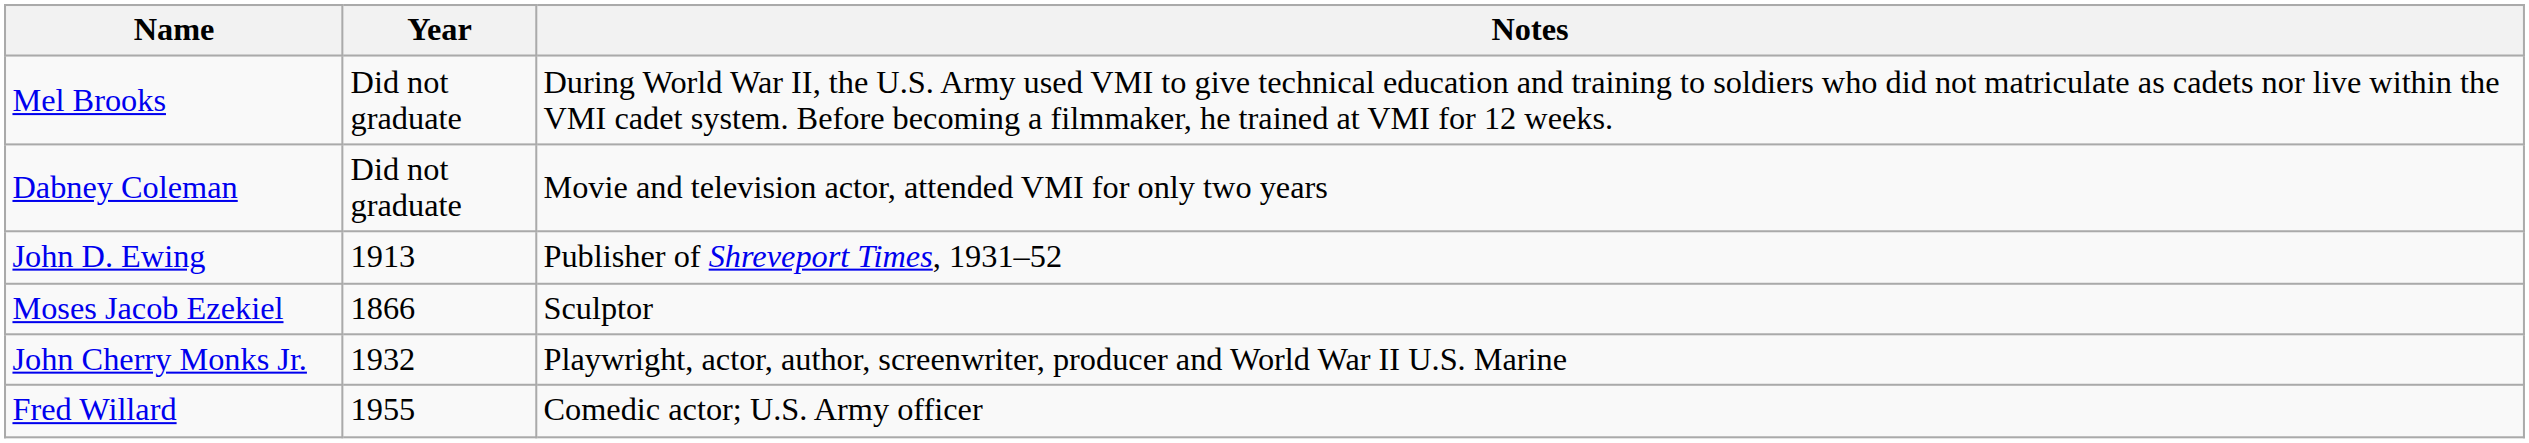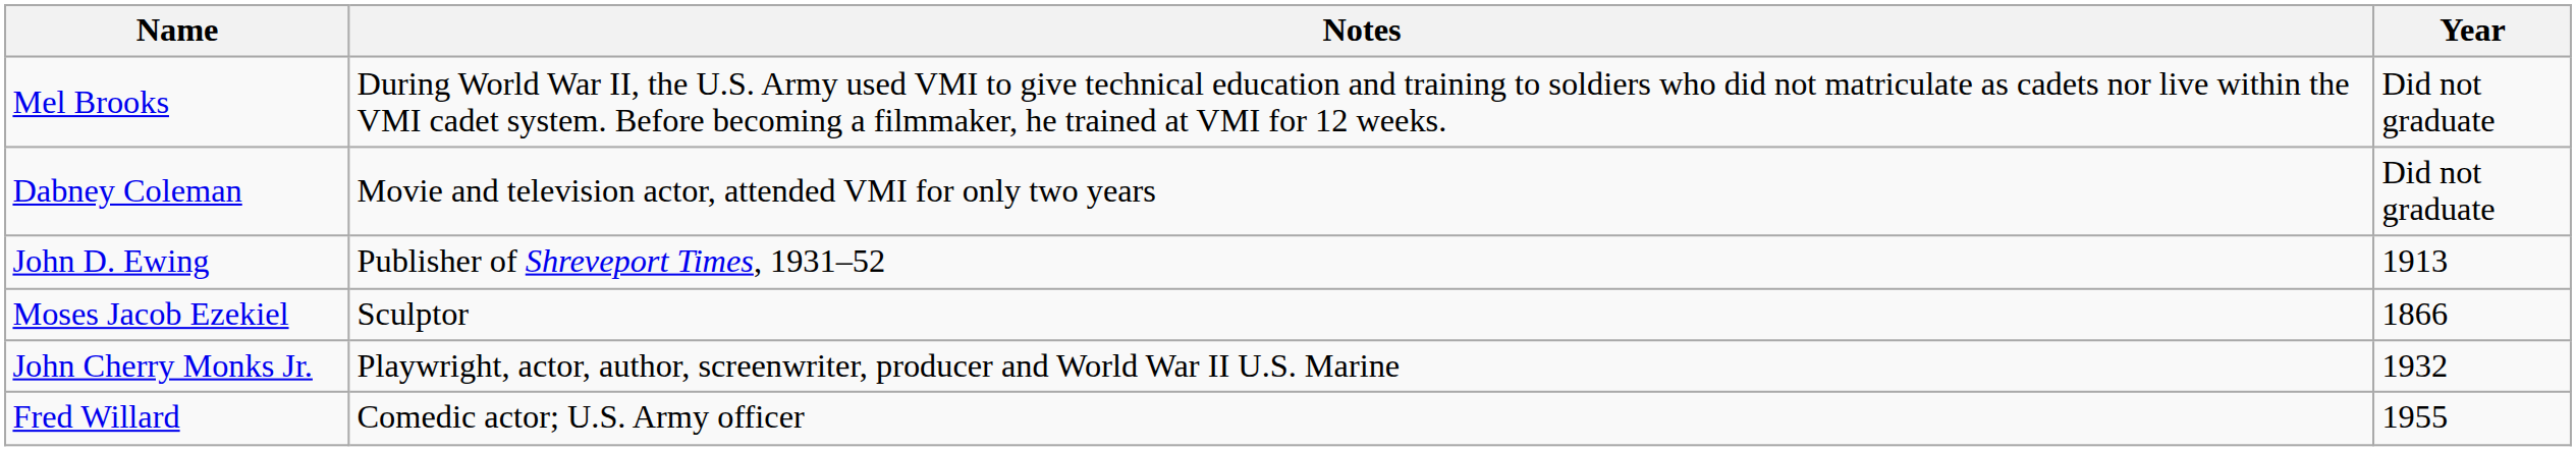columns swapped: Year <-> Notes
